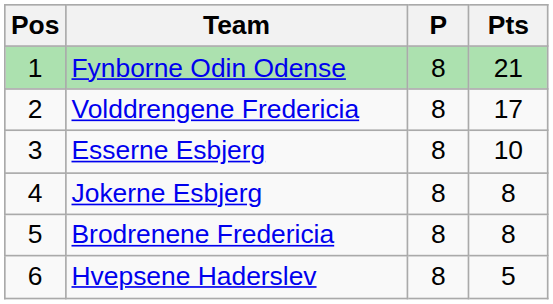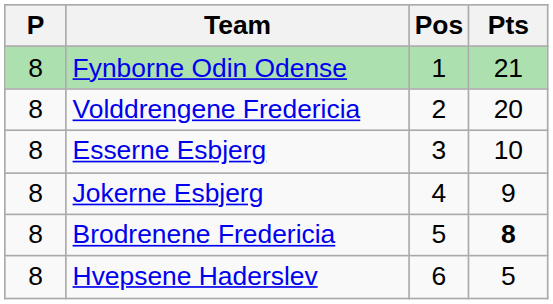columns swapped: Pos <-> P
Volddrengene Fredericia | Pts: 17 -> 20
Jokerne Esbjerg | Pts: 8 -> 9
Brodrenene Fredericia | Pts: normal -> bold
